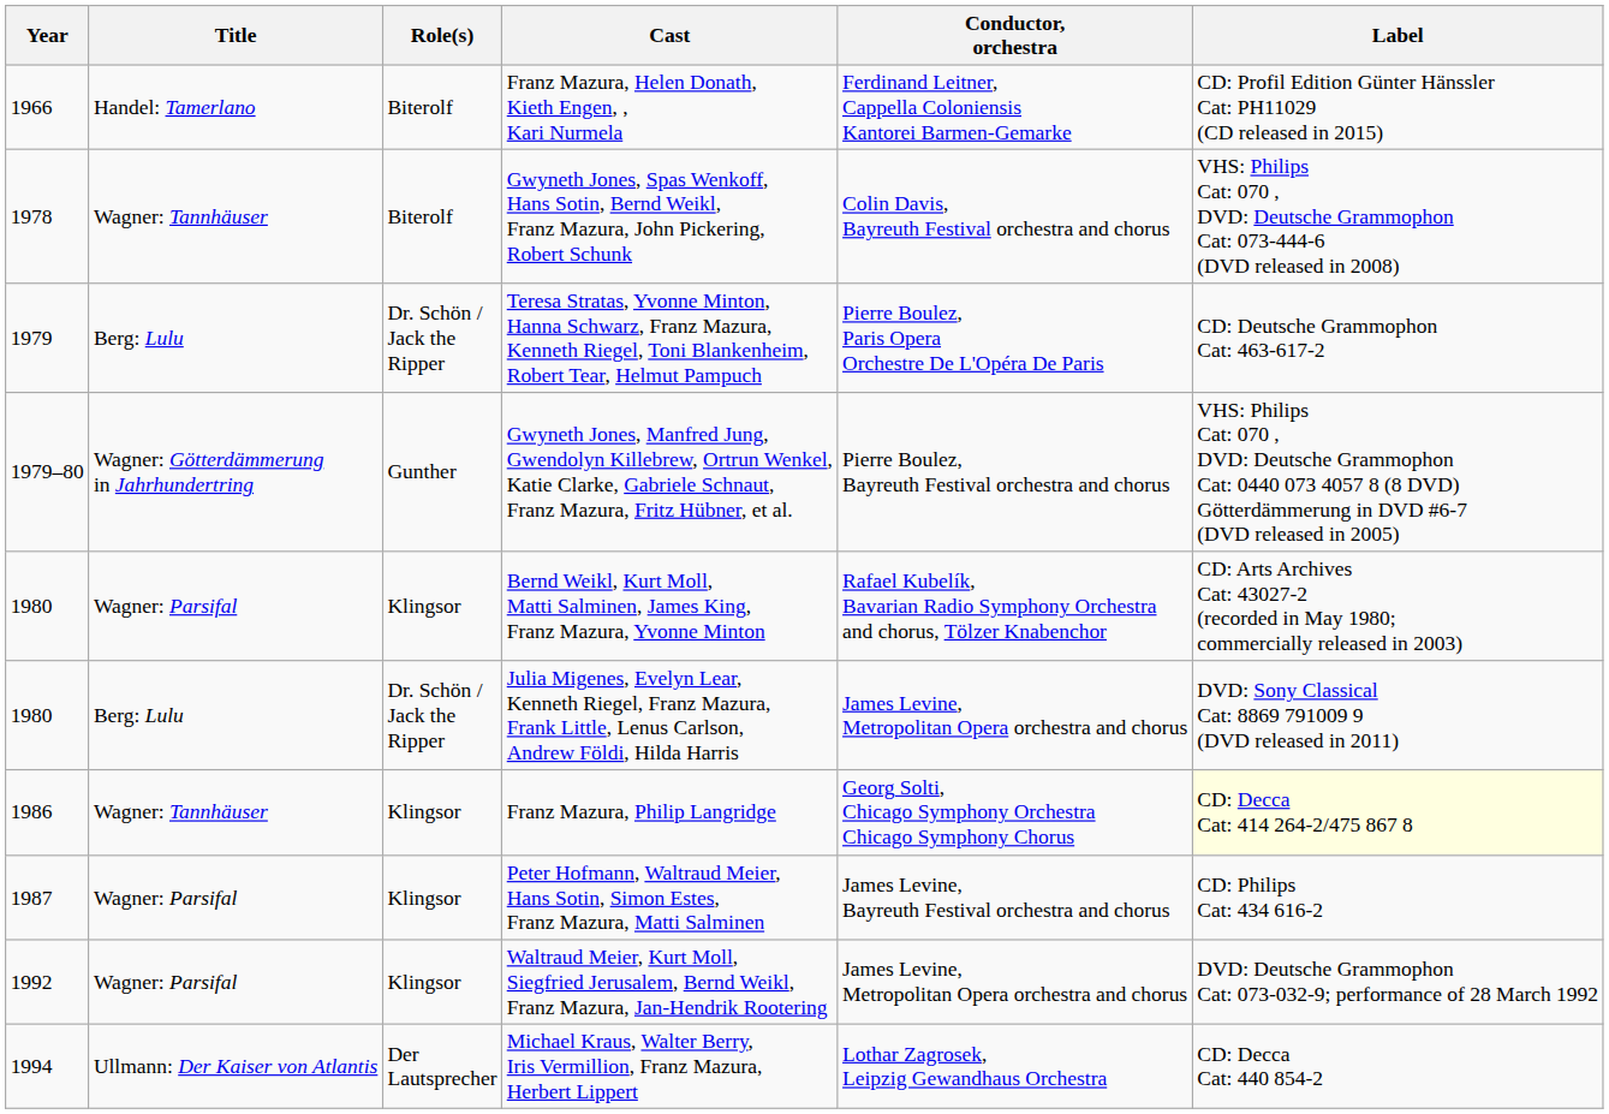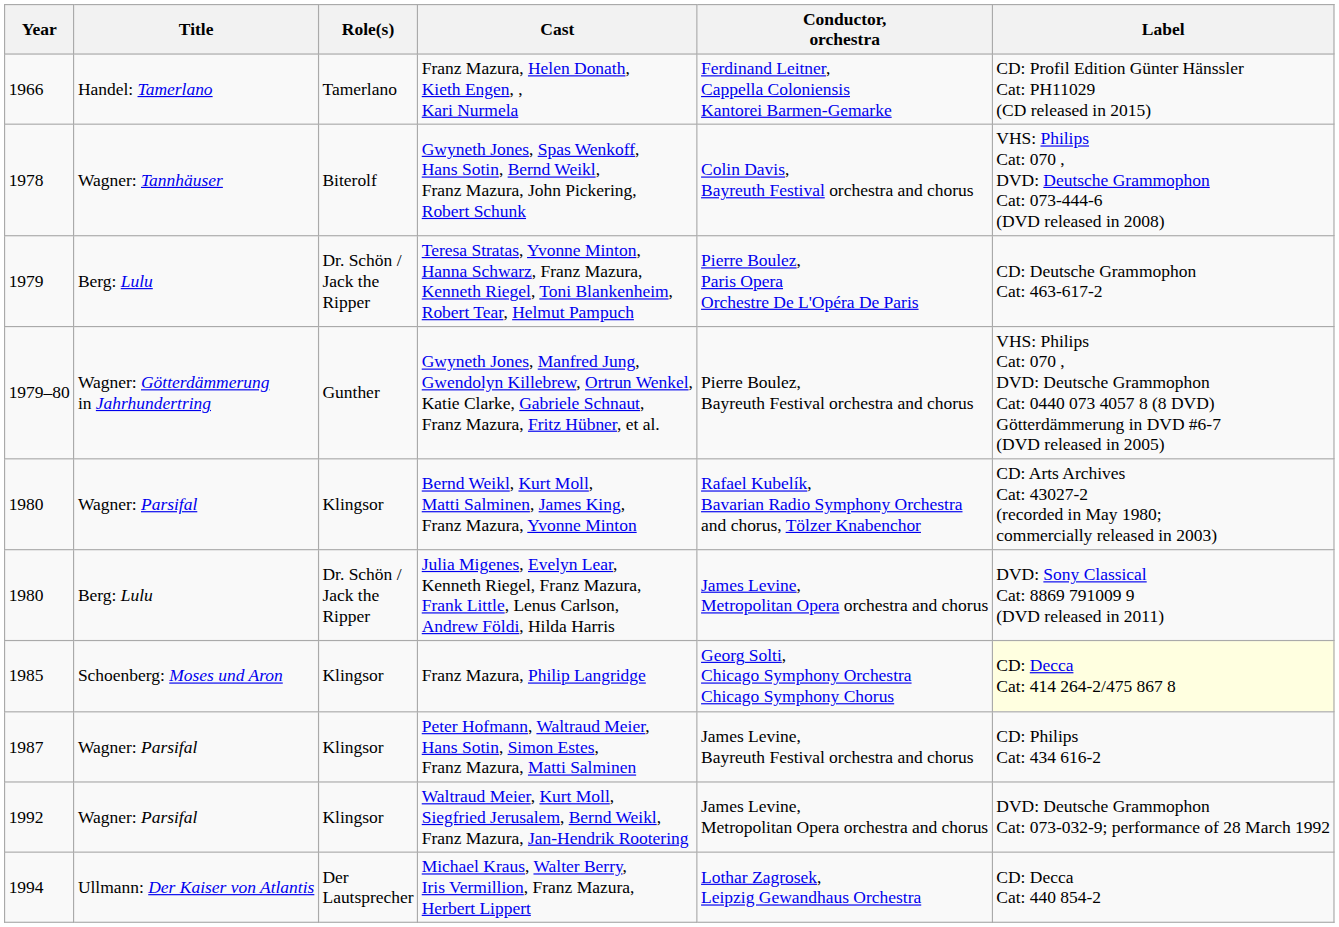Franz Mazura, Helen Donath, Kieth Engen, , Kari Nurmela | Role(s): Biterolf -> Tamerlano
Franz Mazura, Philip Langridge | Year: 1986 -> 1985
Franz Mazura, Philip Langridge | Title: Wagner: Tannhäuser -> Schoenberg: Moses und Aron
